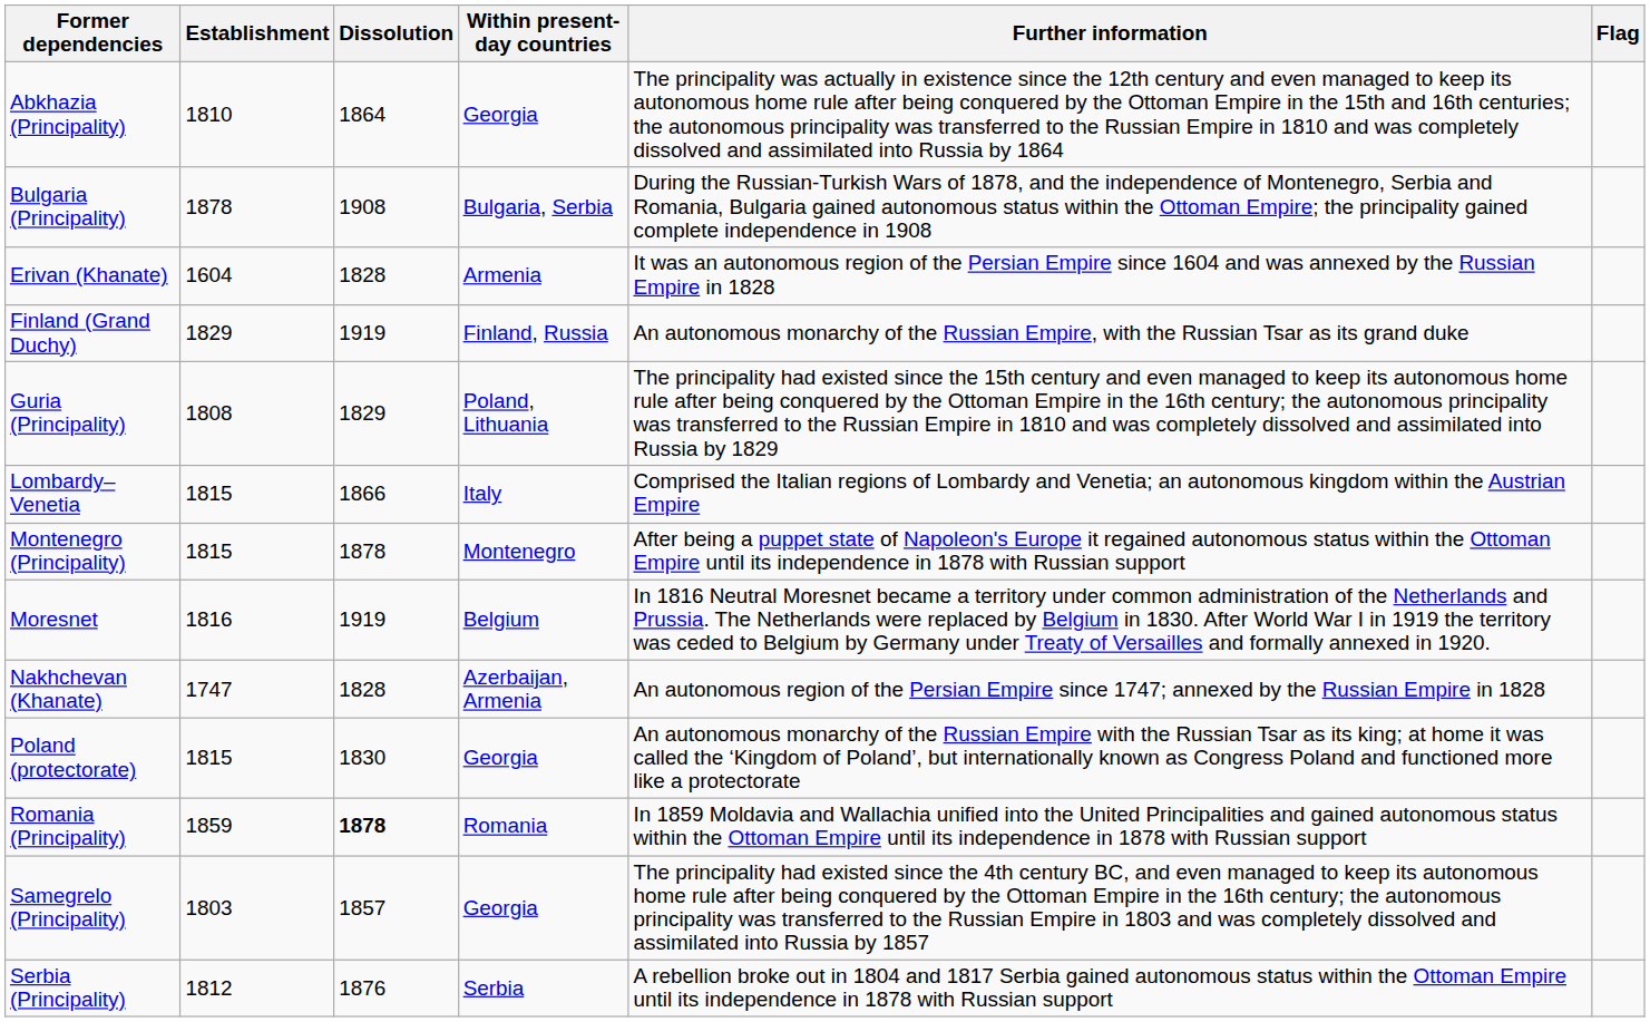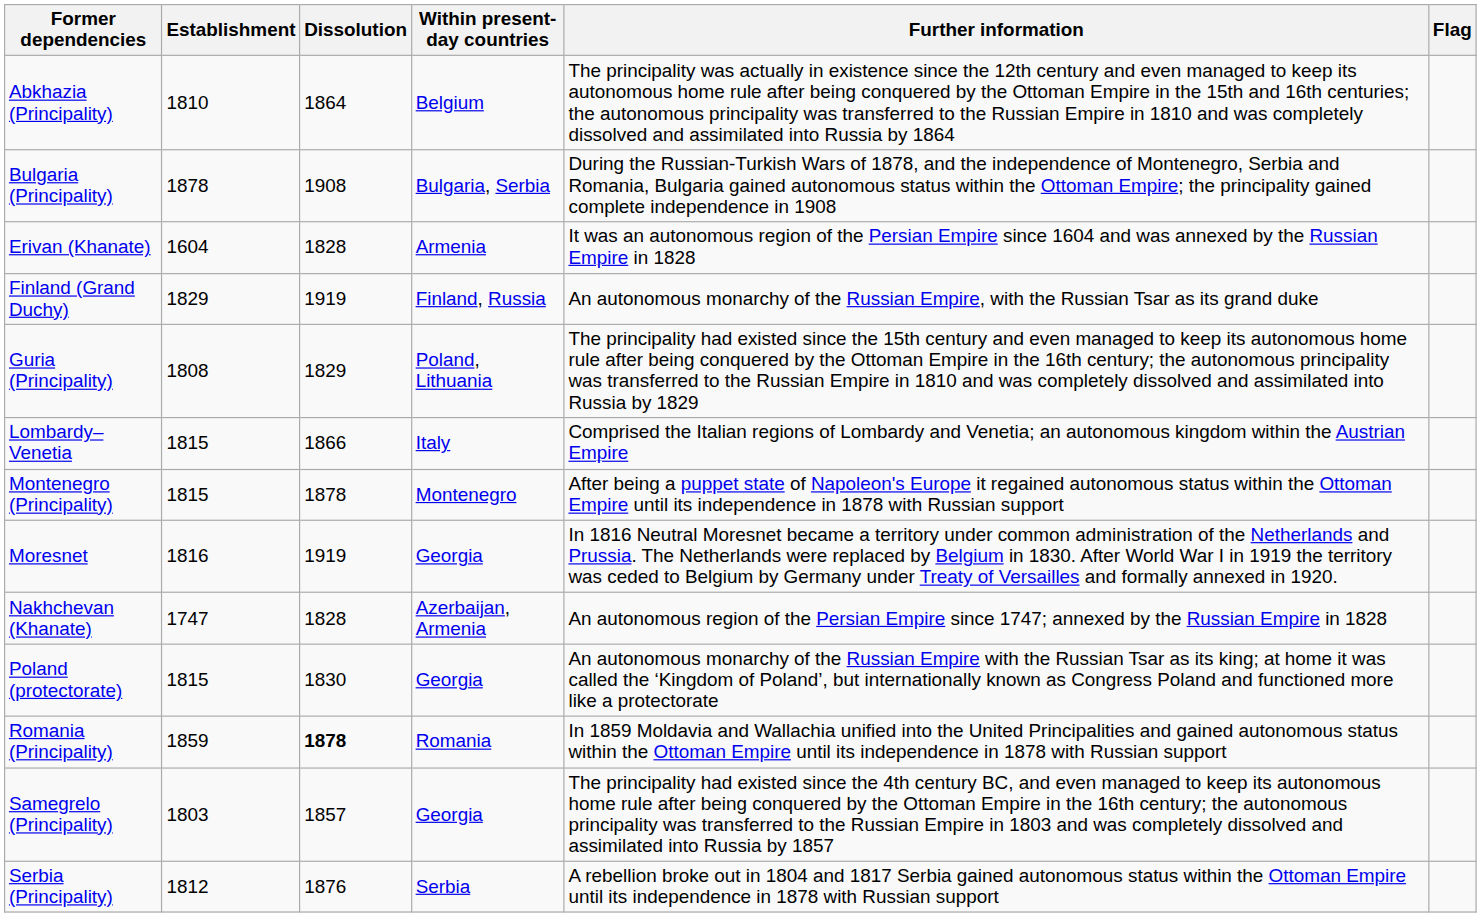Abkhazia (Principality) | Within present-day countries: Georgia -> Belgium
Moresnet | Within present-day countries: Belgium -> Georgia
